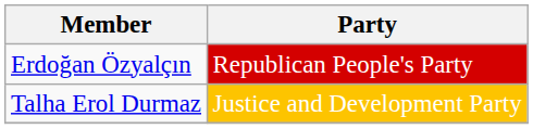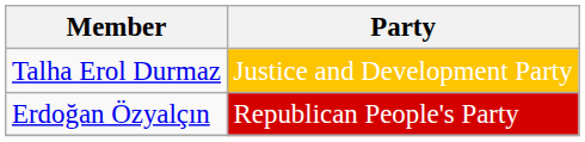rows swapped: Talha Erol Durmaz <-> Erdoğan Özyalçın
